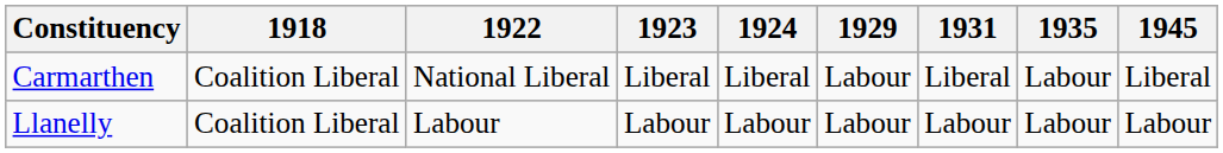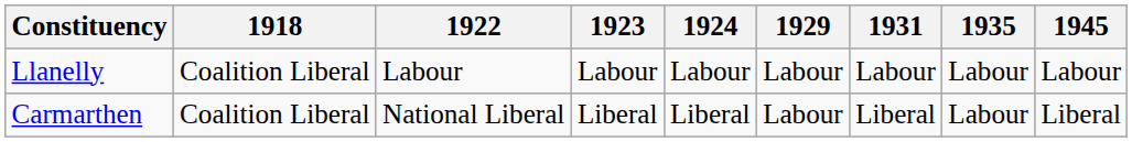rows swapped: Carmarthen <-> Llanelly
